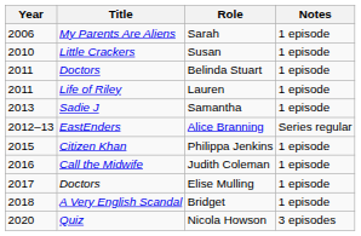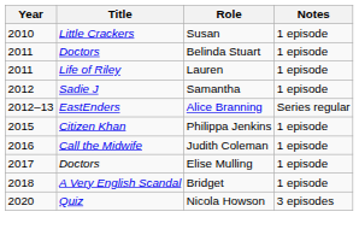- row: 2006 | My Parents Are Aliens | Sarah | 1 episode
Samantha | Year: 2013 -> 2012
